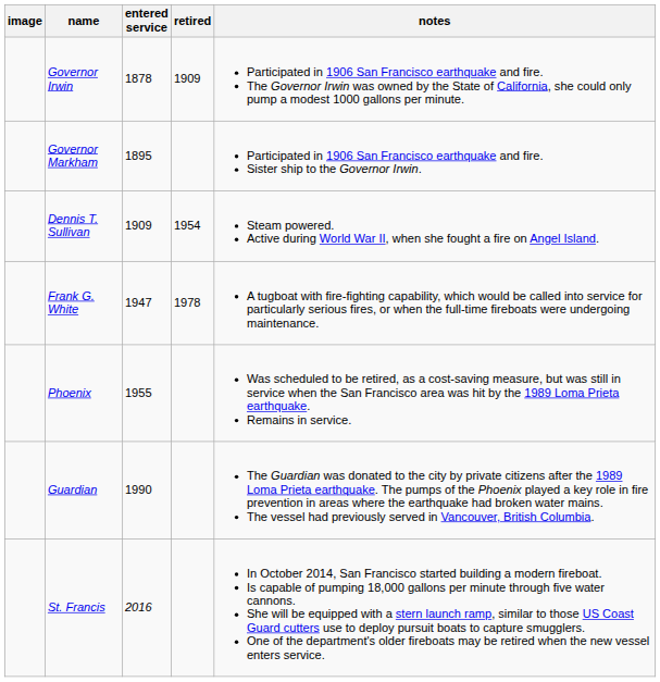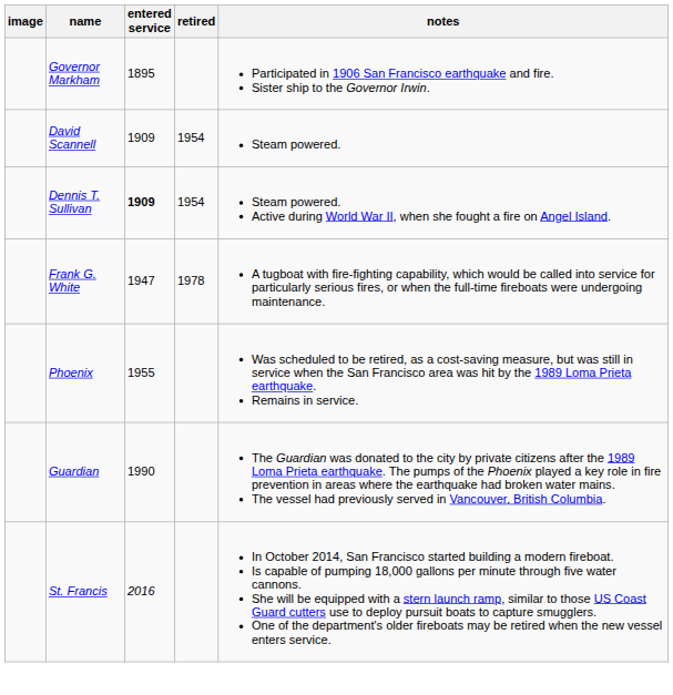- row: Governor Irwin | 1878 | 1909 | Participated in 1906 San Francisco earthquake and fire. The Governor Irwin was owned by the State of California, she could only pump a modest 1000 gallons per minute.
+ row: David Scannell | 1909 | 1954 | Steam powered.
Dennis T. Sullivan | entered service: normal -> bold
